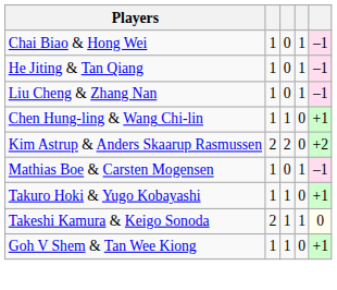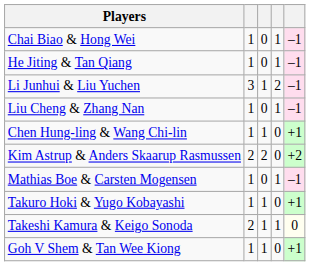+ row: Li Junhui & Liu Yuchen | 3 | 1 | 2 | –1
